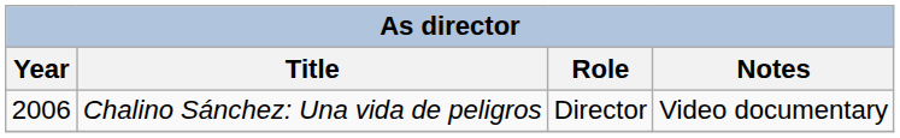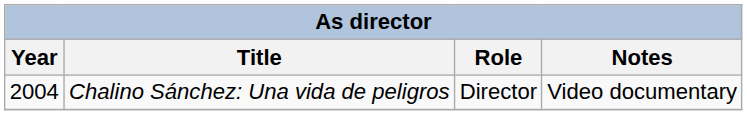Chalino Sánchez: Una vida de peligros | Year: 2006 -> 2004
